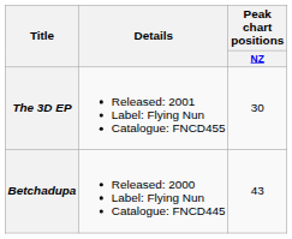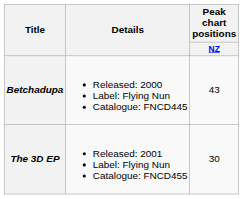rows swapped: Betchadupa <-> The 3D EP
